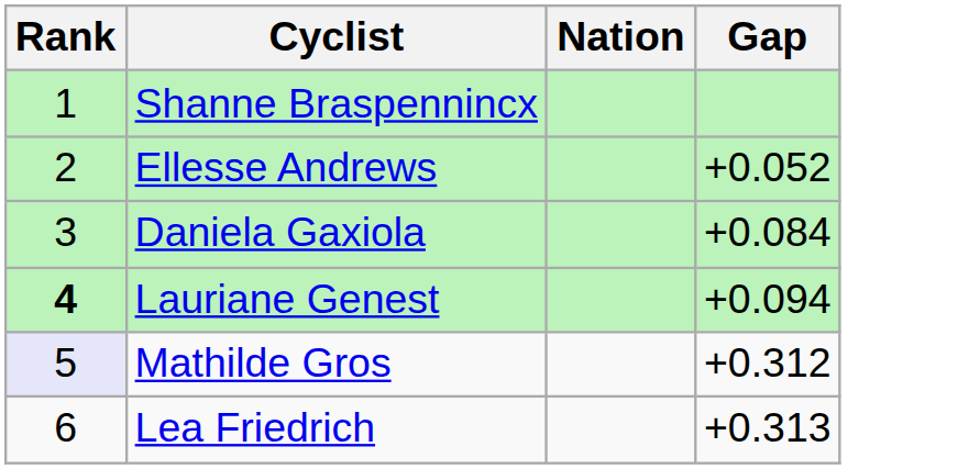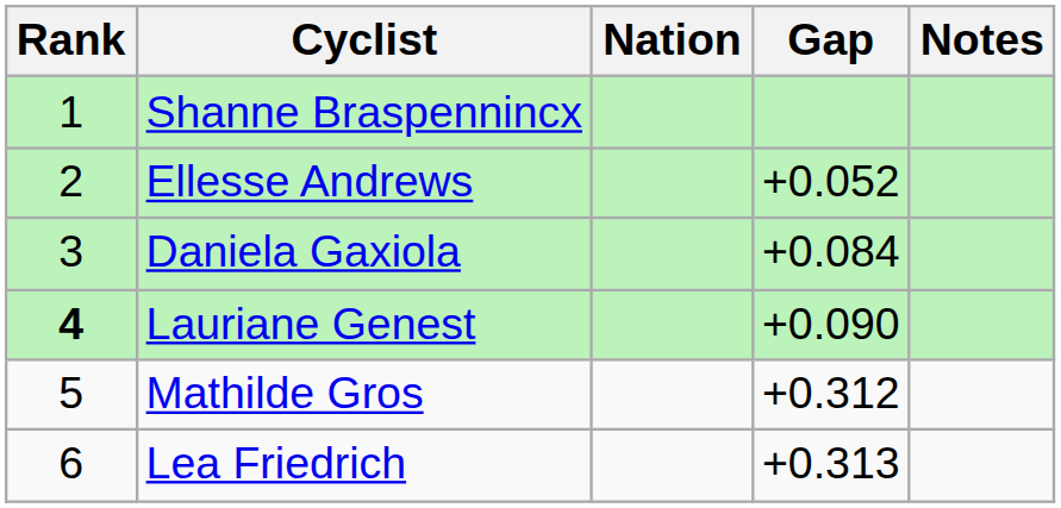+ column: Notes
Lauriane Genest | Gap: +0.094 -> +0.090
Mathilde Gros | Rank: lavender background -> no background
